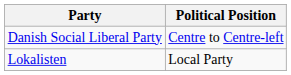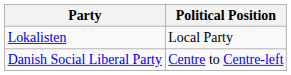rows swapped: Danish Social Liberal Party <-> Lokalisten
